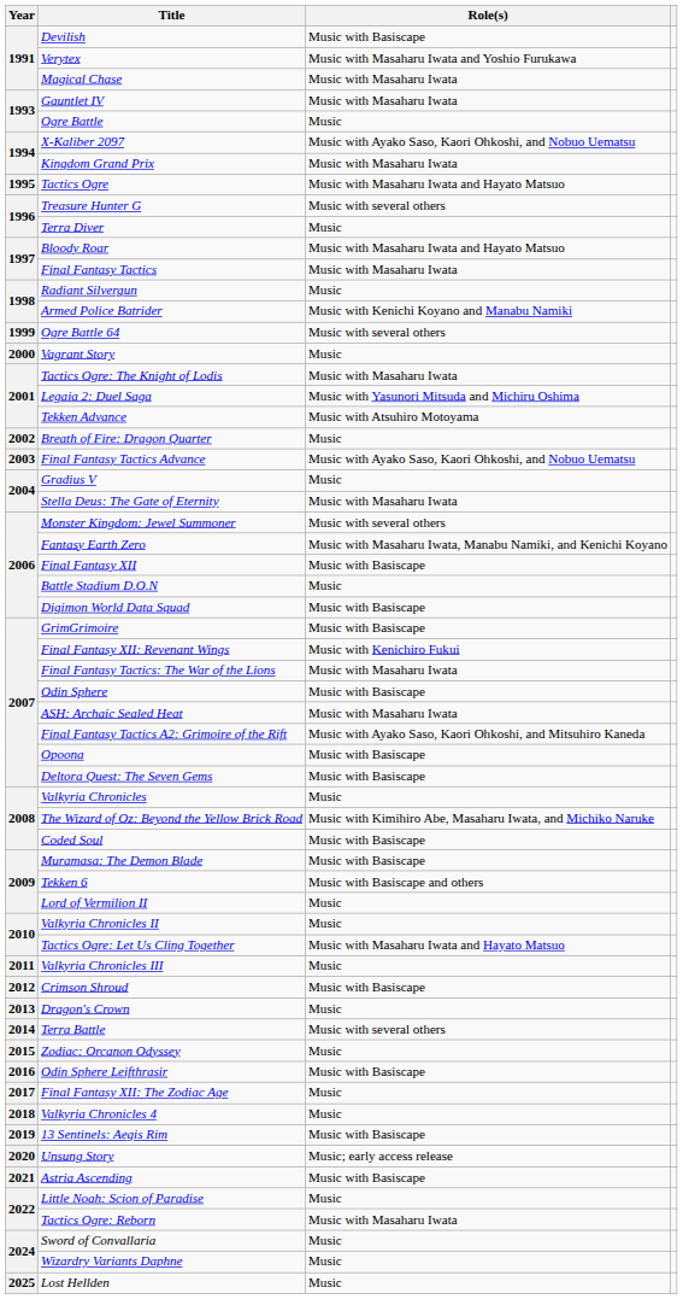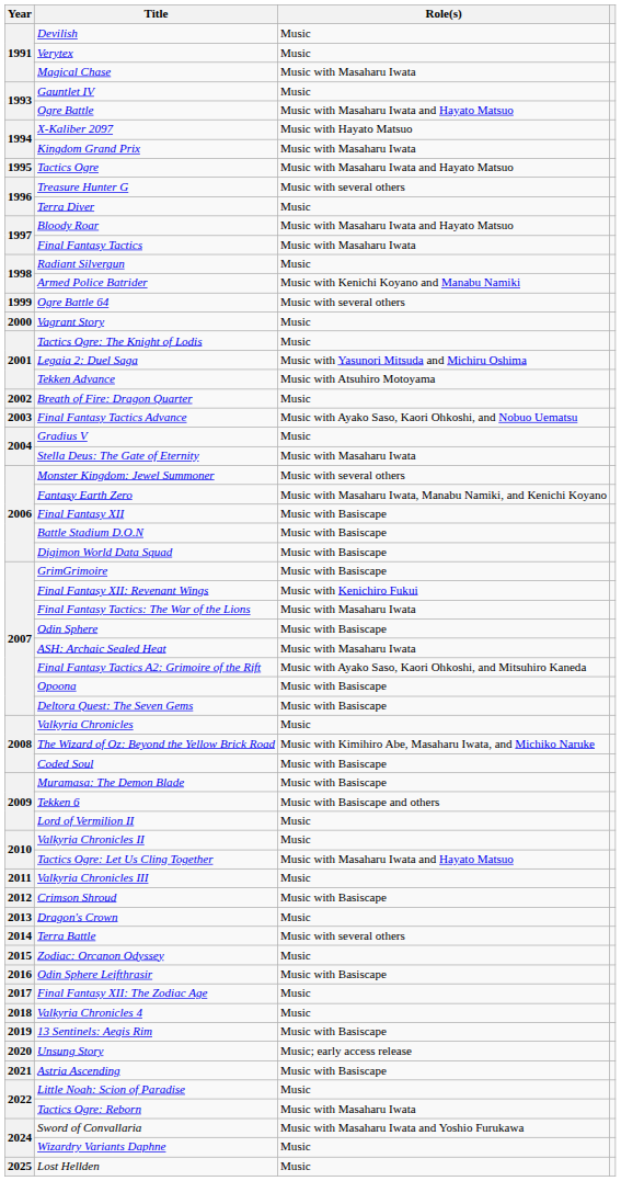Devilish | Role(s): Music with Basiscape -> Music
Verytex | Role(s): Music with Masaharu Iwata and Yoshio Furukawa -> Music
Gauntlet IV | Role(s): Music with Masaharu Iwata -> Music
Ogre Battle | Role(s): Music -> Music with Masaharu Iwata and Hayato Matsuo
X-Kaliber 2097 | Role(s): Music with Ayako Saso, Kaori Ohkoshi, and Nobuo Uematsu -> Music with Hayato Matsuo
Tactics Ogre: The Knight of Lodis | Role(s): Music with Masaharu Iwata -> Music
Battle Stadium D.O.N | Role(s): Music -> Music with Basiscape
Sword of Convallaria | Role(s): Music -> Music with Masaharu Iwata and Yoshio Furukawa
